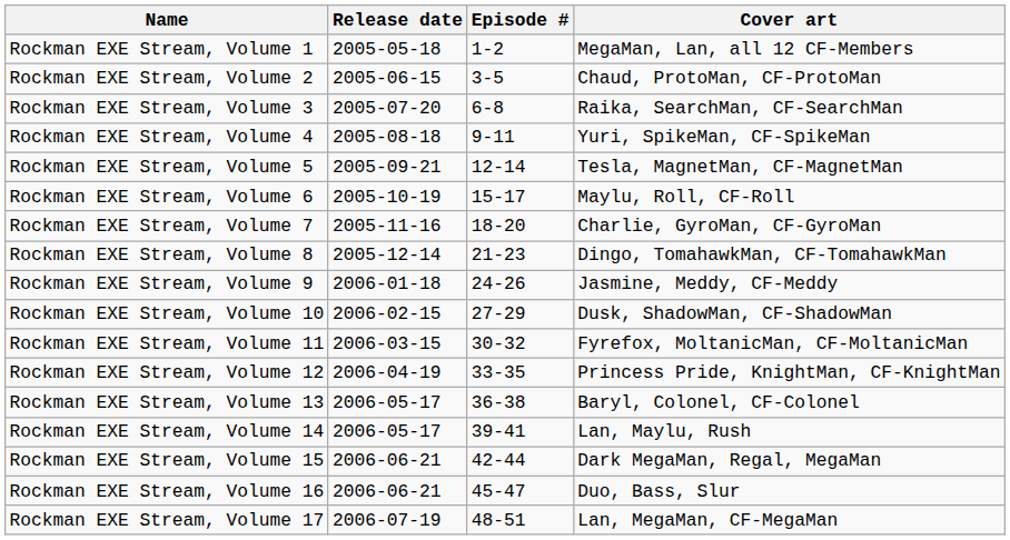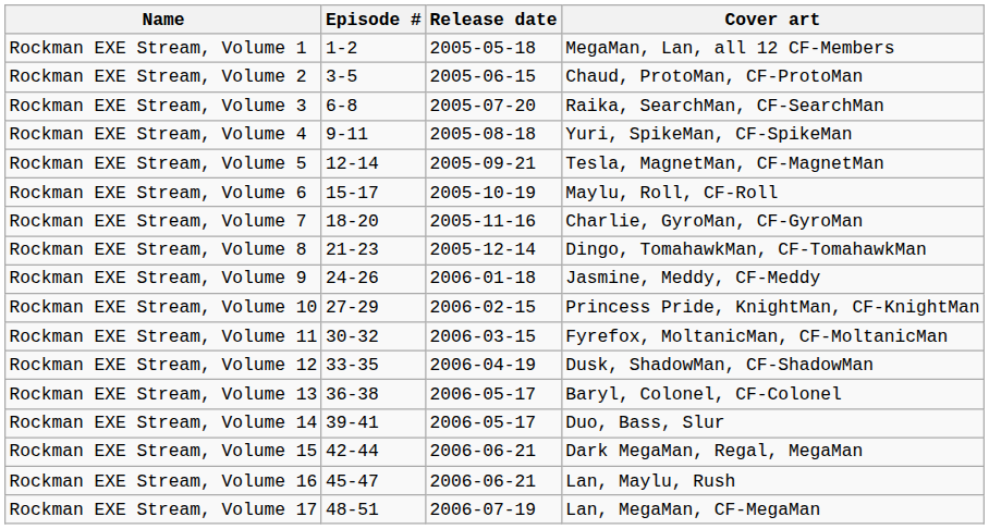columns swapped: Release date <-> Episode #
Rockman EXE Stream, Volume 10 | Cover art: Dusk, ShadowMan, CF-ShadowMan -> Princess Pride, KnightMan, CF-KnightMan
Rockman EXE Stream, Volume 12 | Cover art: Princess Pride, KnightMan, CF-KnightMan -> Dusk, ShadowMan, CF-ShadowMan
Rockman EXE Stream, Volume 14 | Cover art: Lan, Maylu, Rush -> Duo, Bass, Slur
Rockman EXE Stream, Volume 16 | Cover art: Duo, Bass, Slur -> Lan, Maylu, Rush
